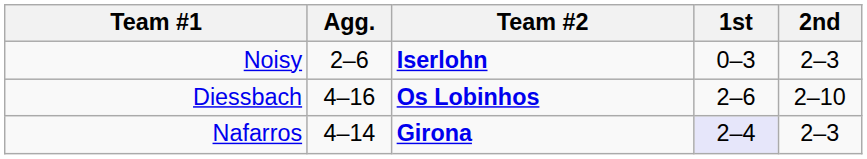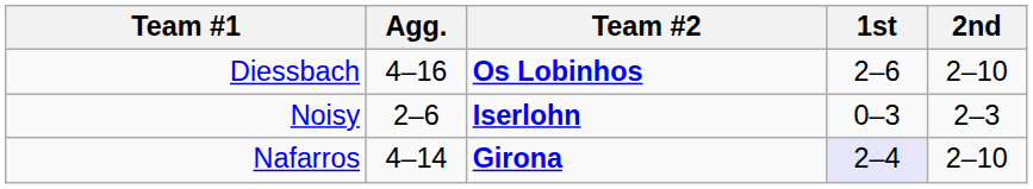rows swapped: Noisy <-> Diessbach
Nafarros | 2nd: 2–3 -> 2–10
